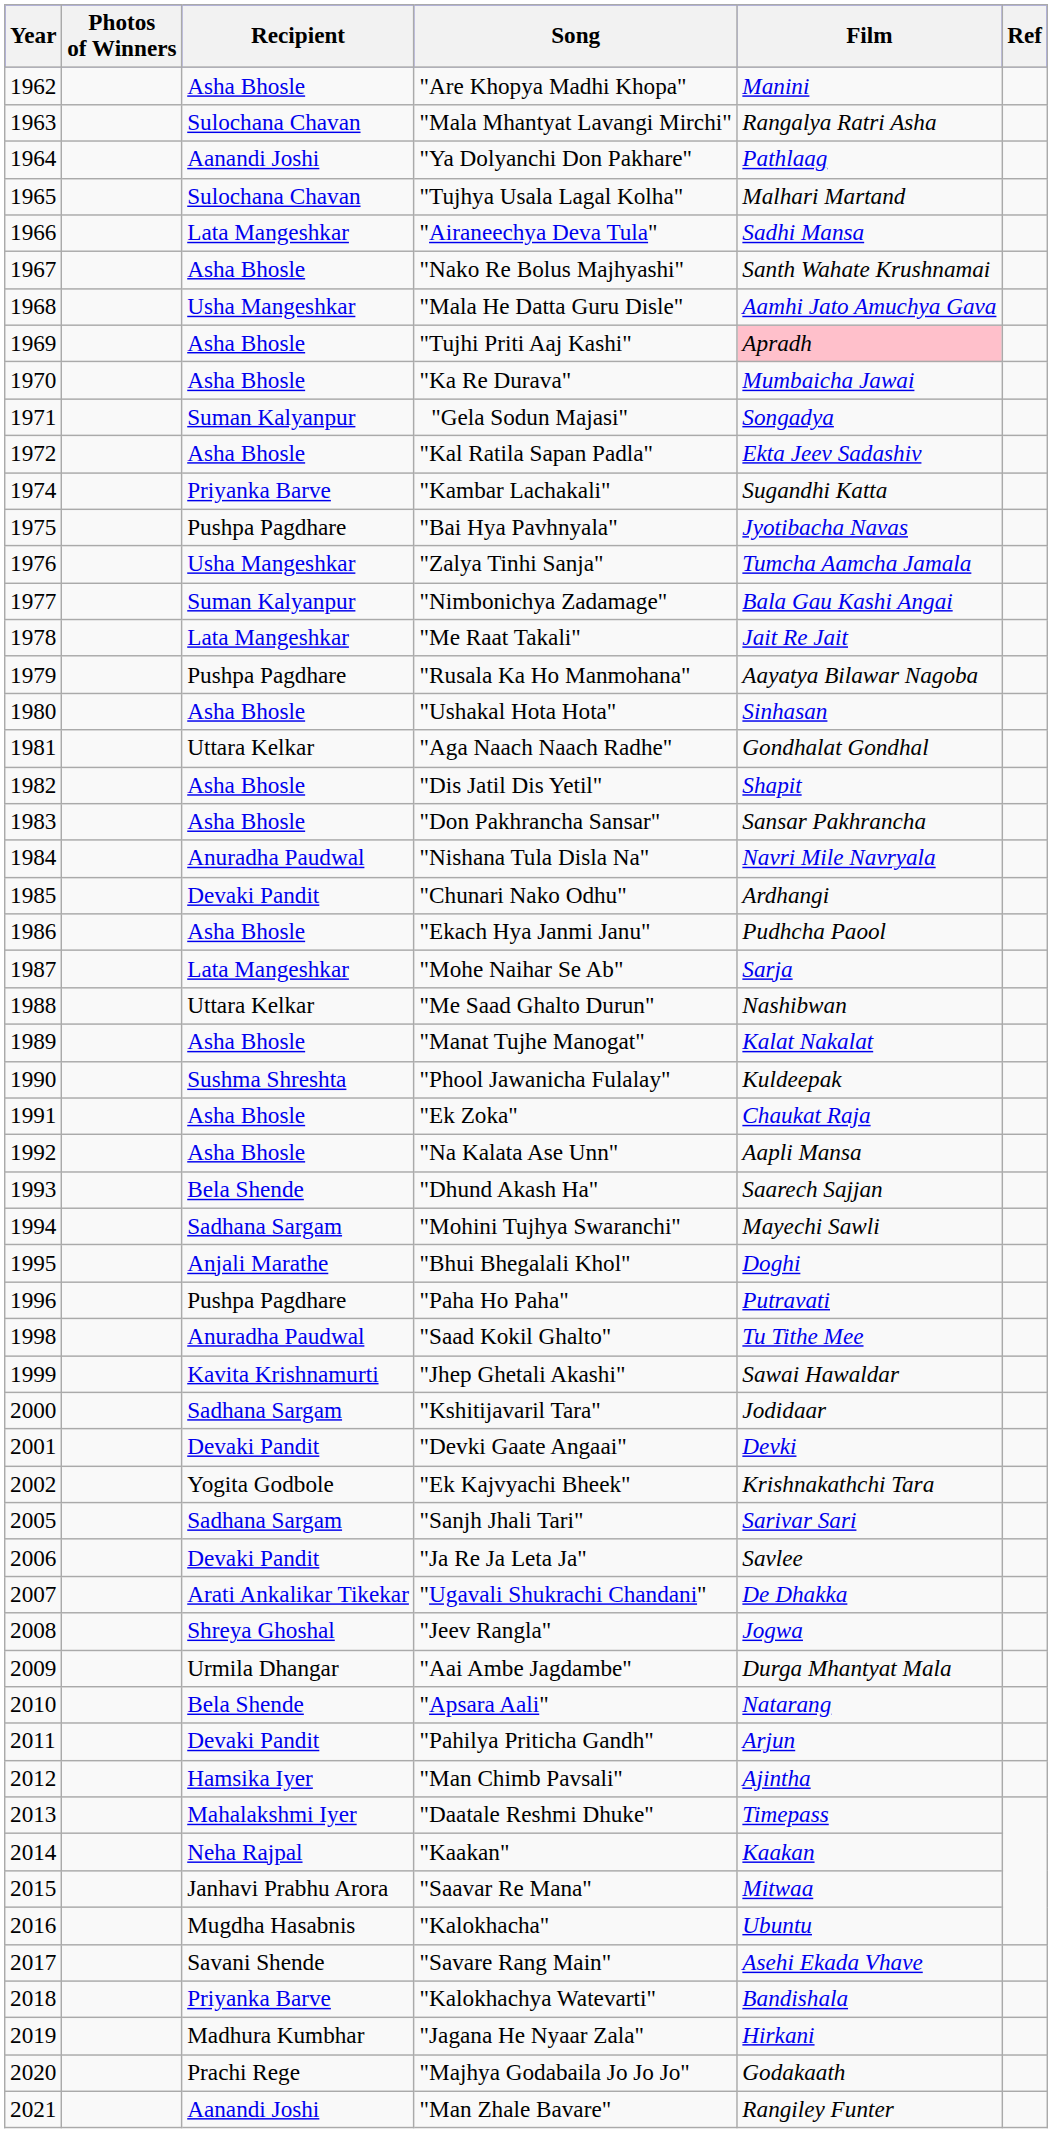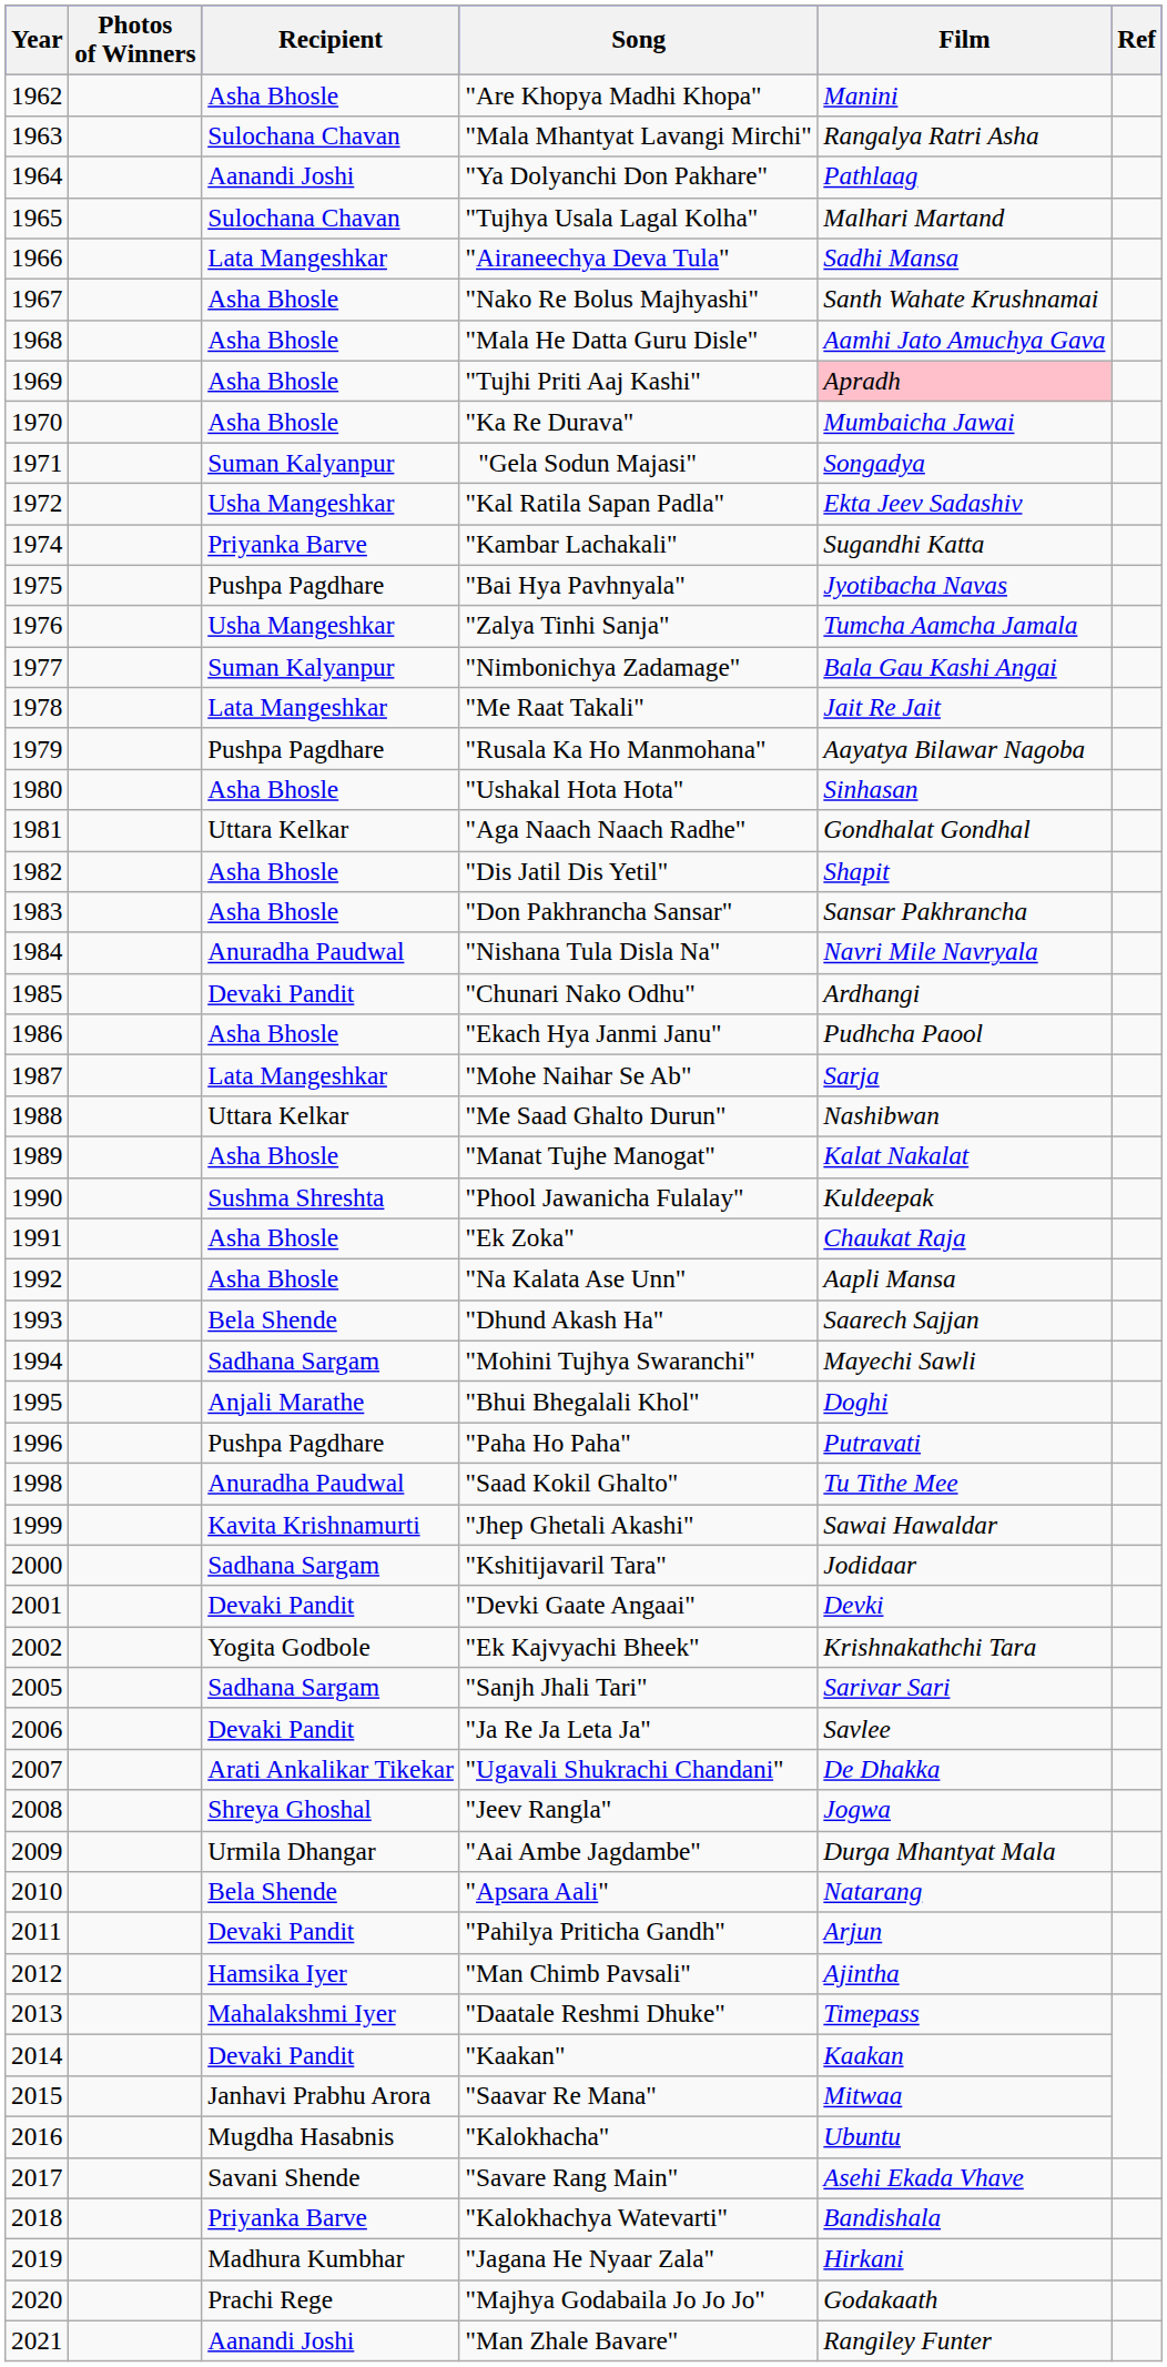"Mala He Datta Guru Disle" | Recipient: Usha Mangeshkar -> Asha Bhosle
"Kal Ratila Sapan Padla" | Recipient: Asha Bhosle -> Usha Mangeshkar
"Kaakan" | Recipient: Neha Rajpal -> Devaki Pandit
